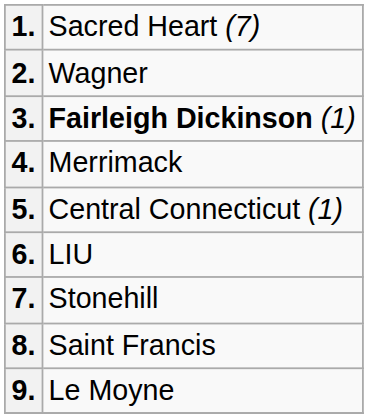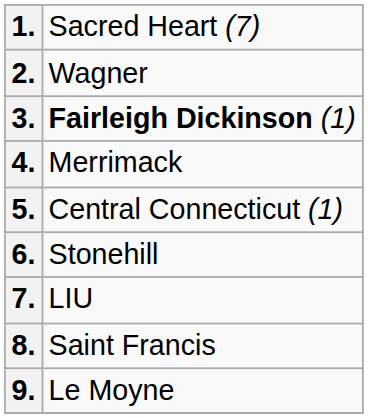6. | column 2: LIU -> Stonehill
7. | column 2: Stonehill -> LIU
